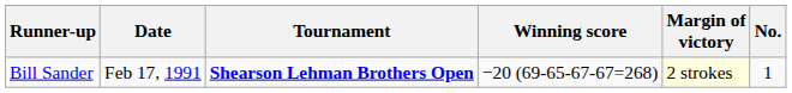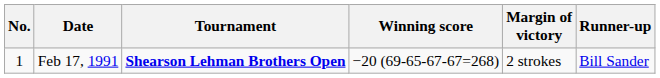columns swapped: No. <-> Runner-up
Feb 17, 1991 | Margin of victory: lightyellow background -> no background
